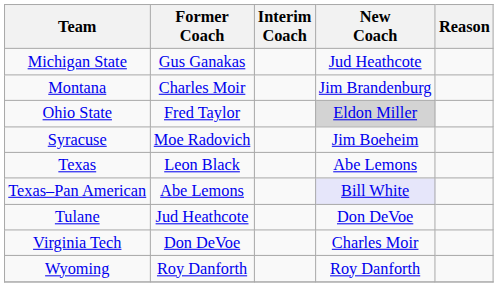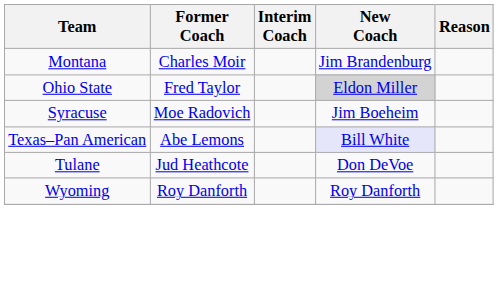- row: Michigan State | Gus Ganakas | Jud Heathcote
- row: Texas | Leon Black | Abe Lemons
- row: Virginia Tech | Don DeVoe | Charles Moir
